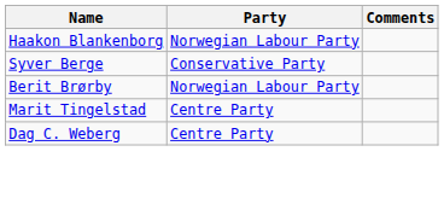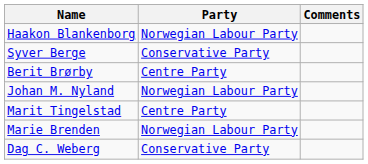Berit Brørby | Party: Norwegian Labour Party -> Centre Party
+ row: Johan M. Nyland | Norwegian Labour Party
+ row: Marie Brenden | Norwegian Labour Party
Dag C. Weberg | Party: Centre Party -> Conservative Party
